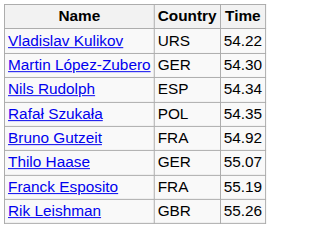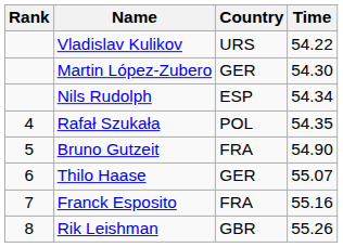+ column: Rank | 4 | 5 | 6 | 7 | 8
Bruno Gutzeit | Time: 54.92 -> 54.90
Franck Esposito | Time: 55.19 -> 55.16
